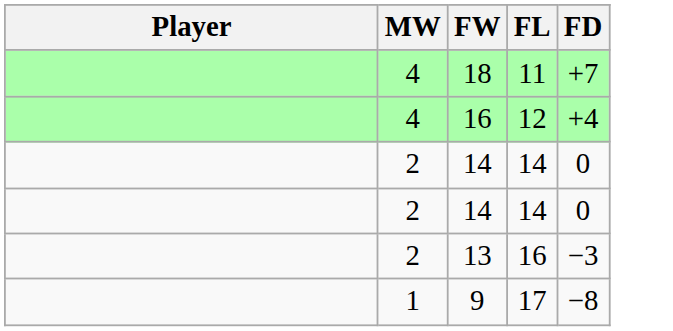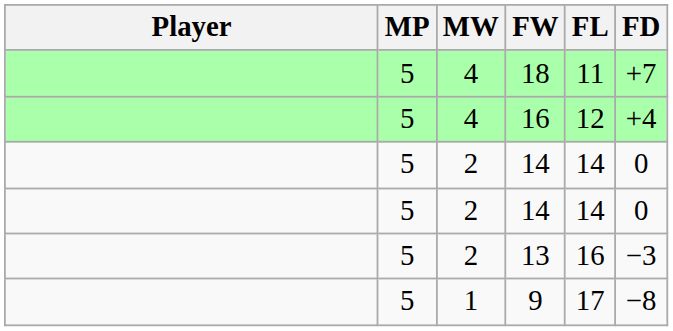+ column: MP | 5 | 5 | 5 | 5 | 5 | 5
